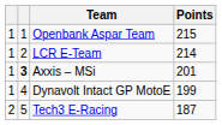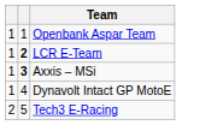- column: Points | 215 | 214 | 201 | 199 | 187
LCR E-Team | column 2: normal -> bold
